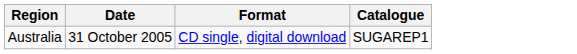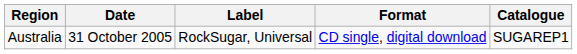+ column: Label | RockSugar, Universal
